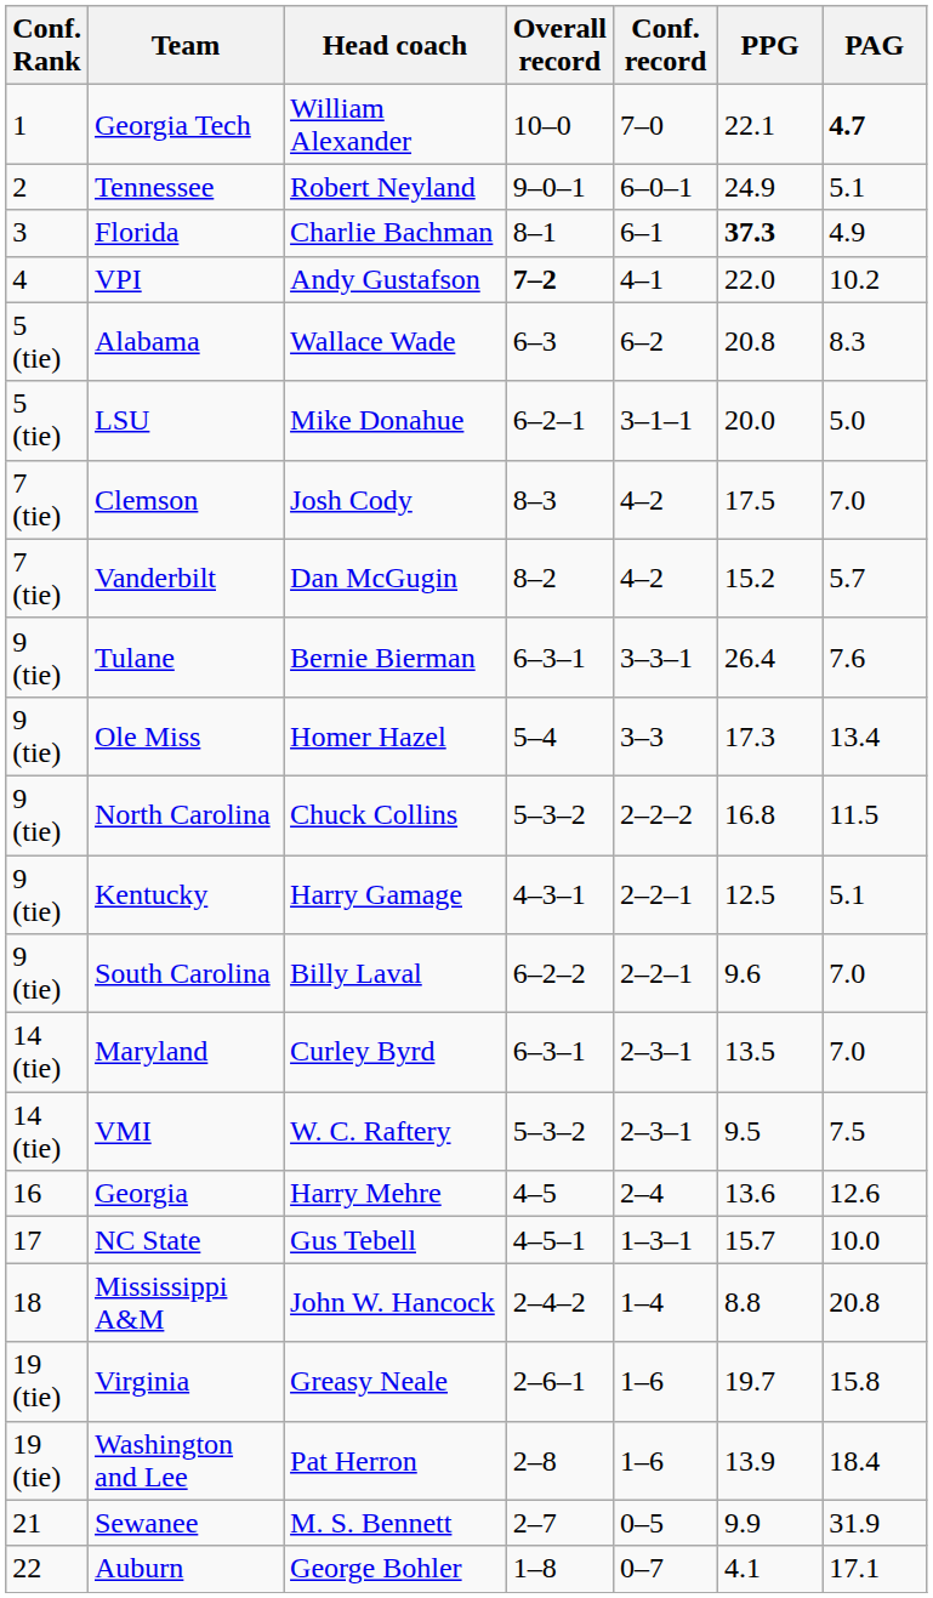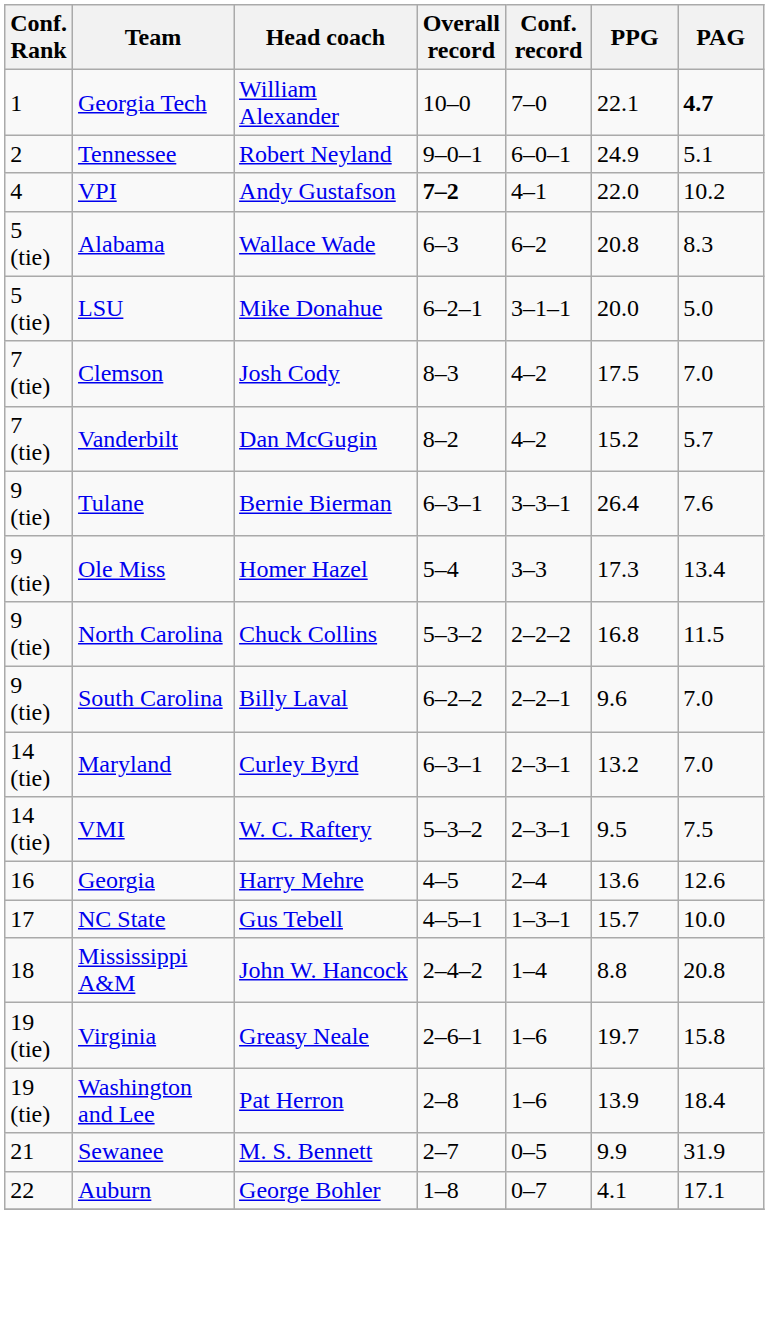- row: 3 | Florida | Charlie Bachman | 8–1 | 6–1 | 37.3 | 4.9
- row: 9 (tie) | Kentucky | Harry Gamage | 4–3–1 | 2–2–1 | 12.5 | 5.1
Maryland | PPG: 13.5 -> 13.2
